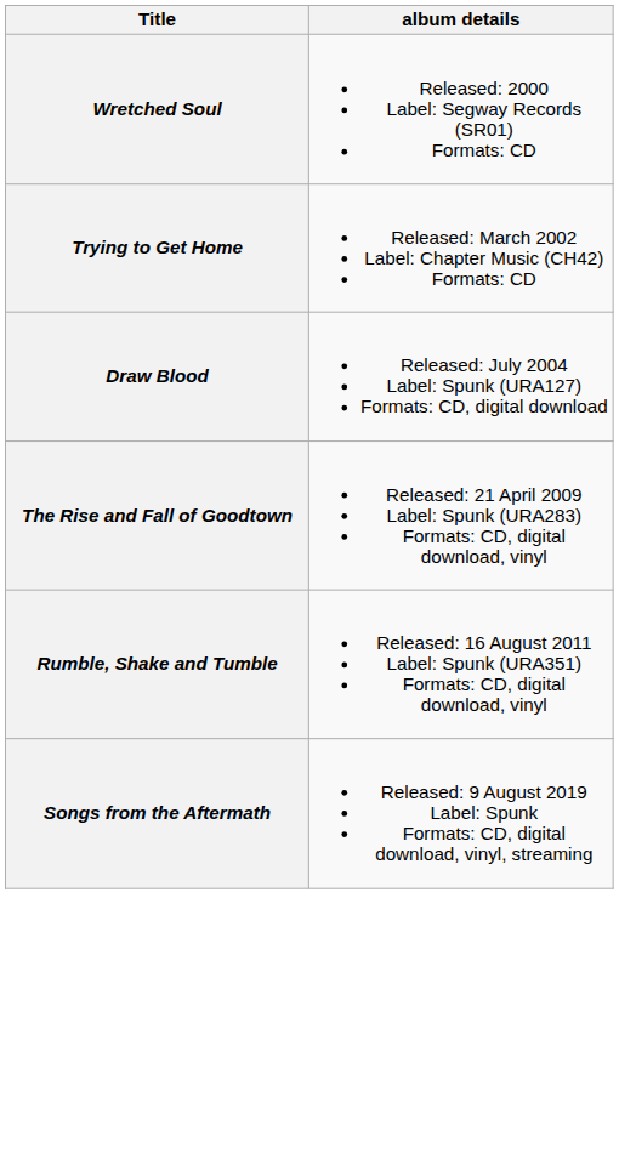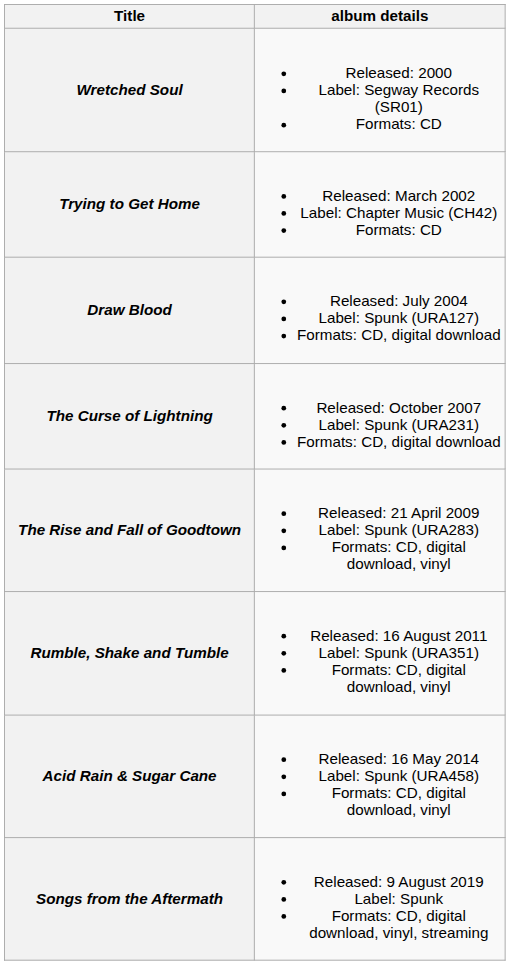+ row: The Curse of Lightning | Released: October 2007 Label: Spunk (URA231) Formats: CD, digital download
+ row: Acid Rain & Sugar Cane | Released: 16 May 2014 Label: Spunk (URA458) Formats: CD, digital download, vinyl
